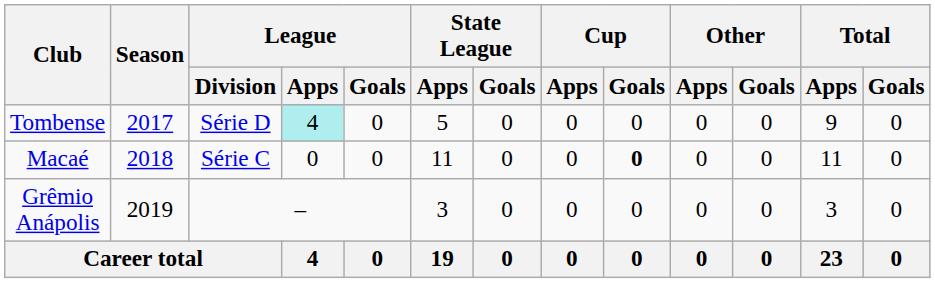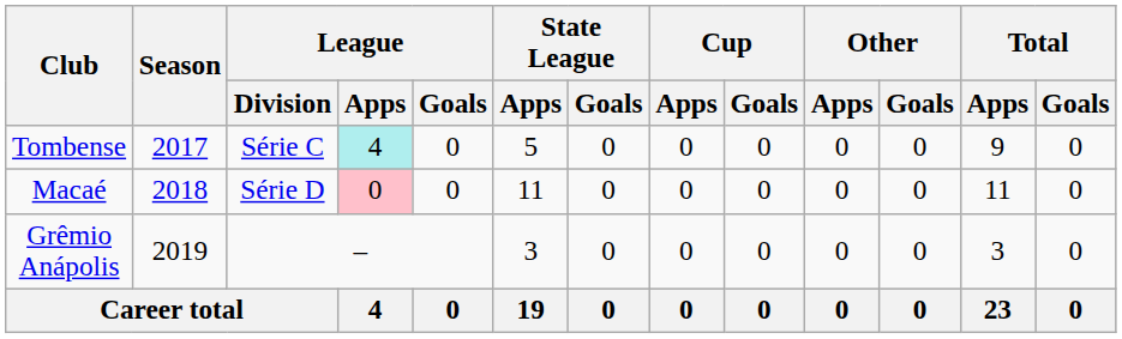Tombense | League / Division: Série D -> Série C
Macaé | League / Division: Série C -> Série D
Macaé | League / Apps: no background -> pink background
Macaé | Cup / Goals: bold -> normal
